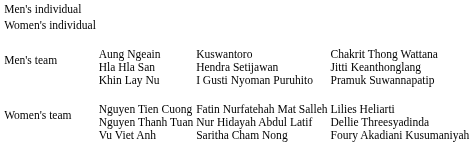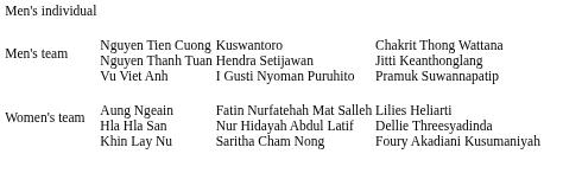- row: Women's individual
Men's team | column 2: Aung Ngeain Hla Hla San Khin Lay Nu -> Nguyen Tien Cuong Nguyen Thanh Tuan Vu Viet Anh
Women's team | column 2: Nguyen Tien Cuong Nguyen Thanh Tuan Vu Viet Anh -> Aung Ngeain Hla Hla San Khin Lay Nu
